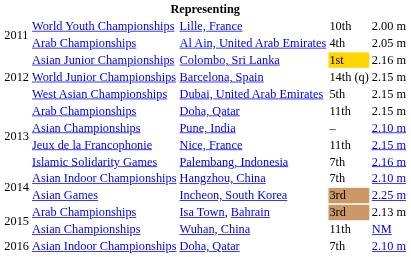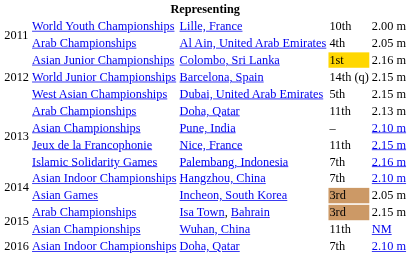Arab Championships / Doha, Qatar | column 5: 2.15 m -> 2.13 m
Incheon, South Korea | column 5: 2.25 m -> 2.05 m
Isa Town, Bahrain | column 5: 2.13 m -> 2.15 m
